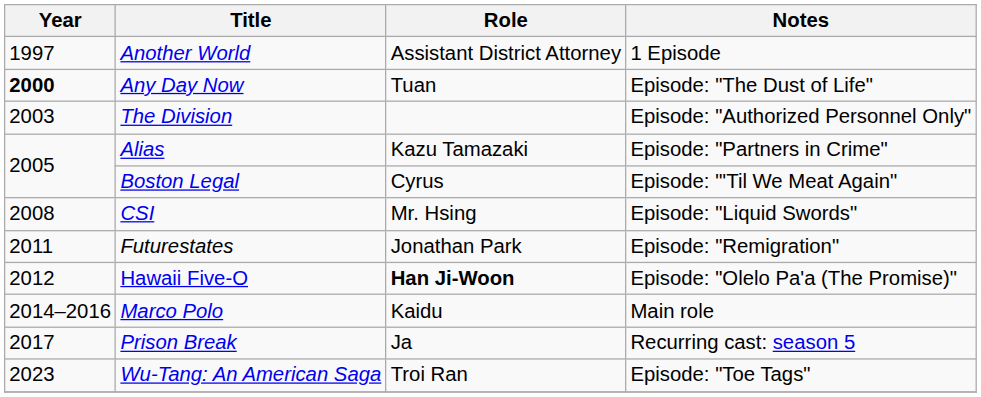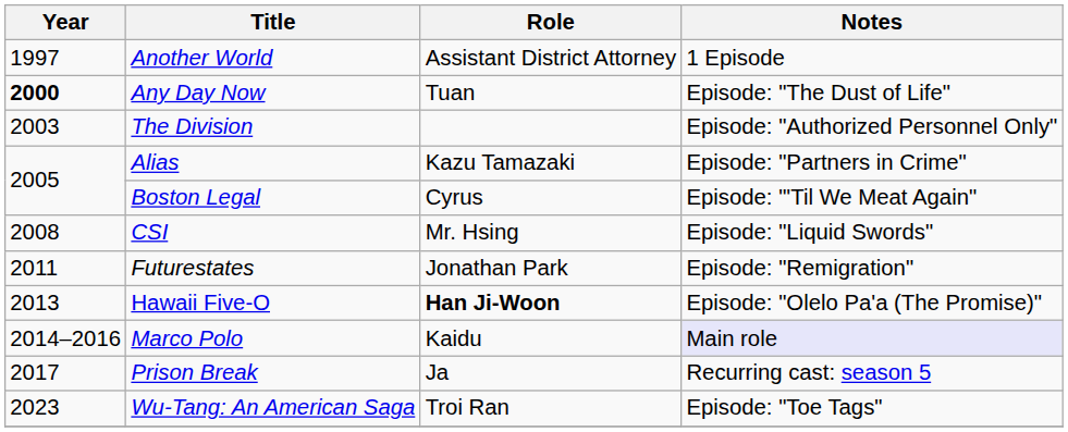Hawaii Five-O | Year: 2012 -> 2013
Marco Polo | Notes: no background -> lavender background
